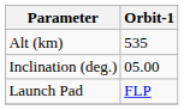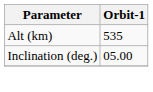- row: Launch Pad | FLP
